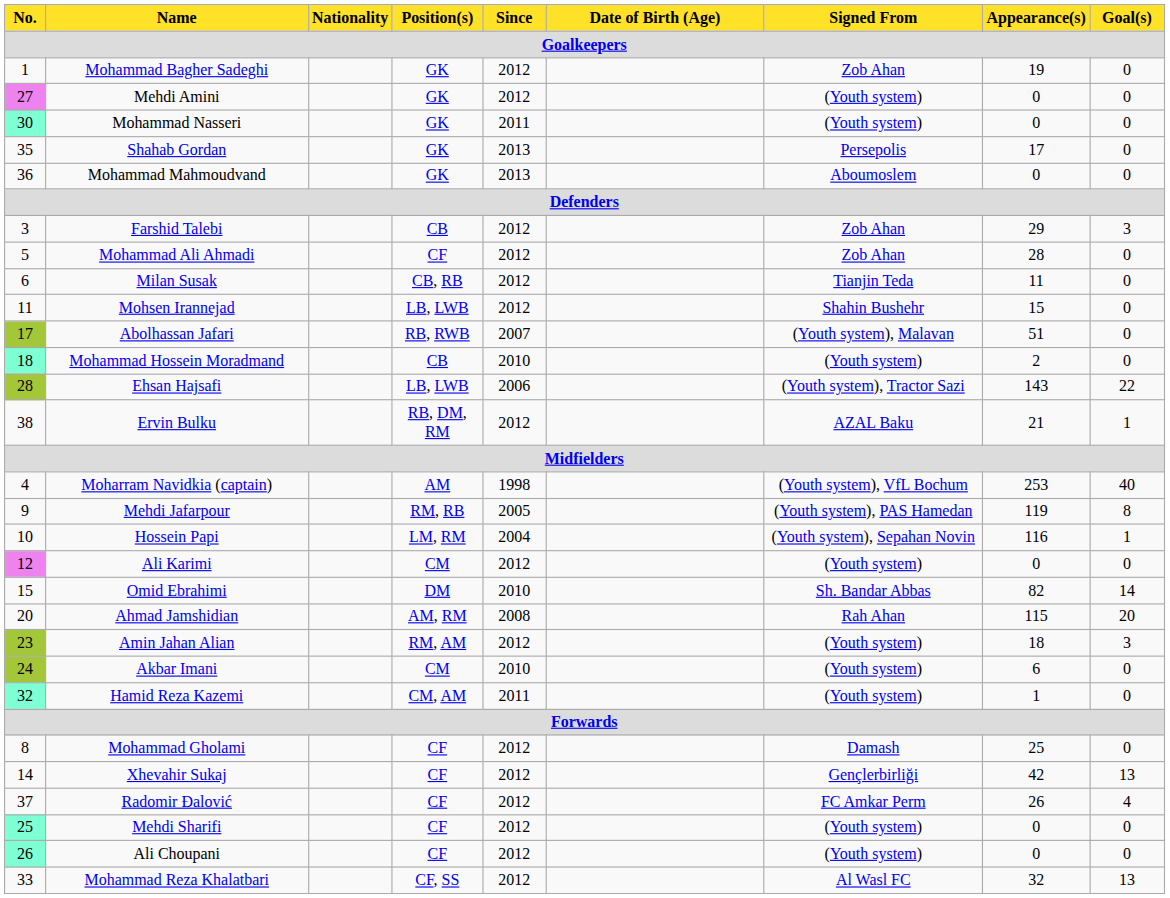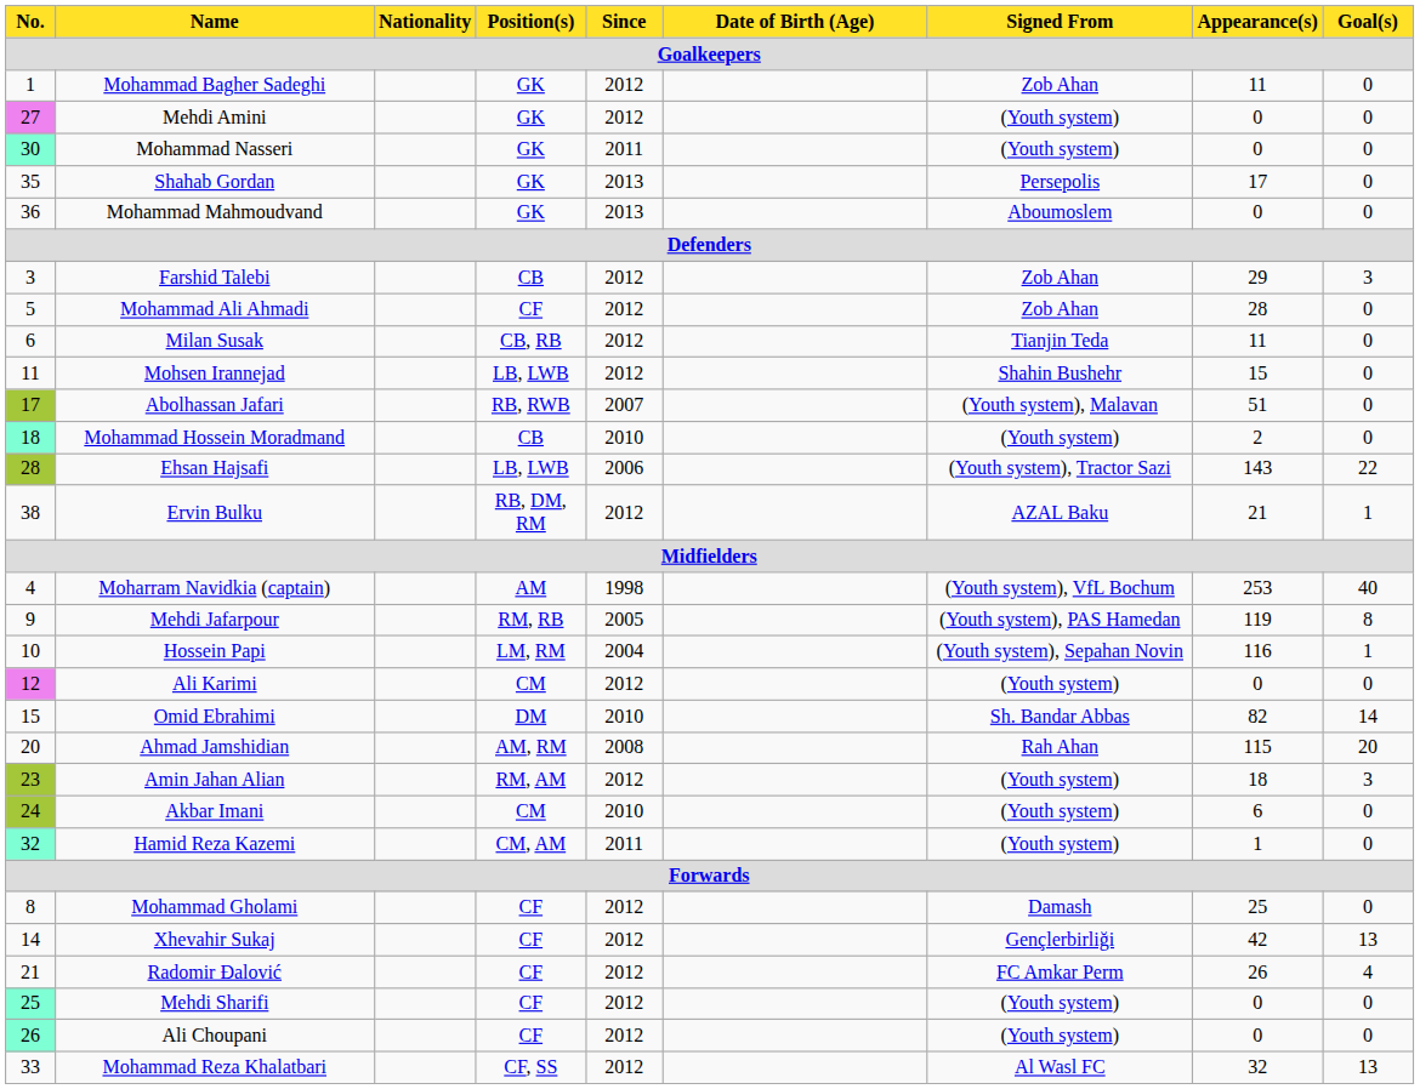Mohammad Bagher Sadeghi | Appearance(s) / Goalkeepers: 19 -> 11
Radomir Đalović | No. / Goalkeepers: 37 -> 21
